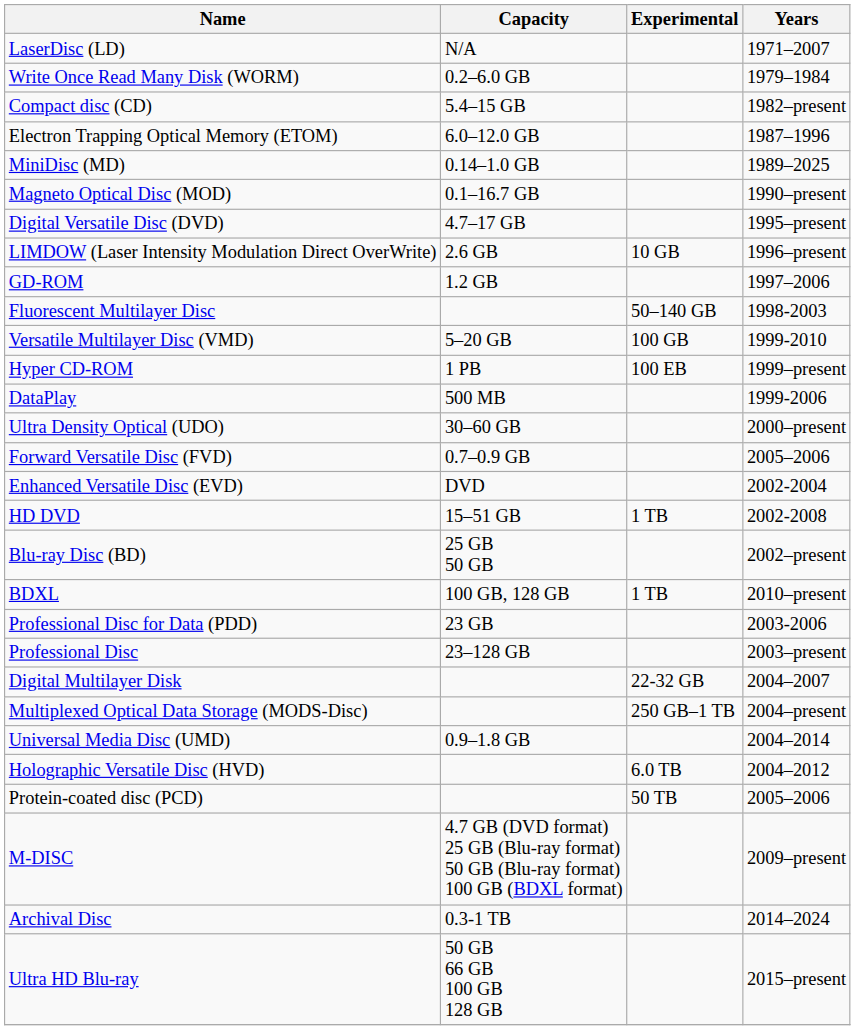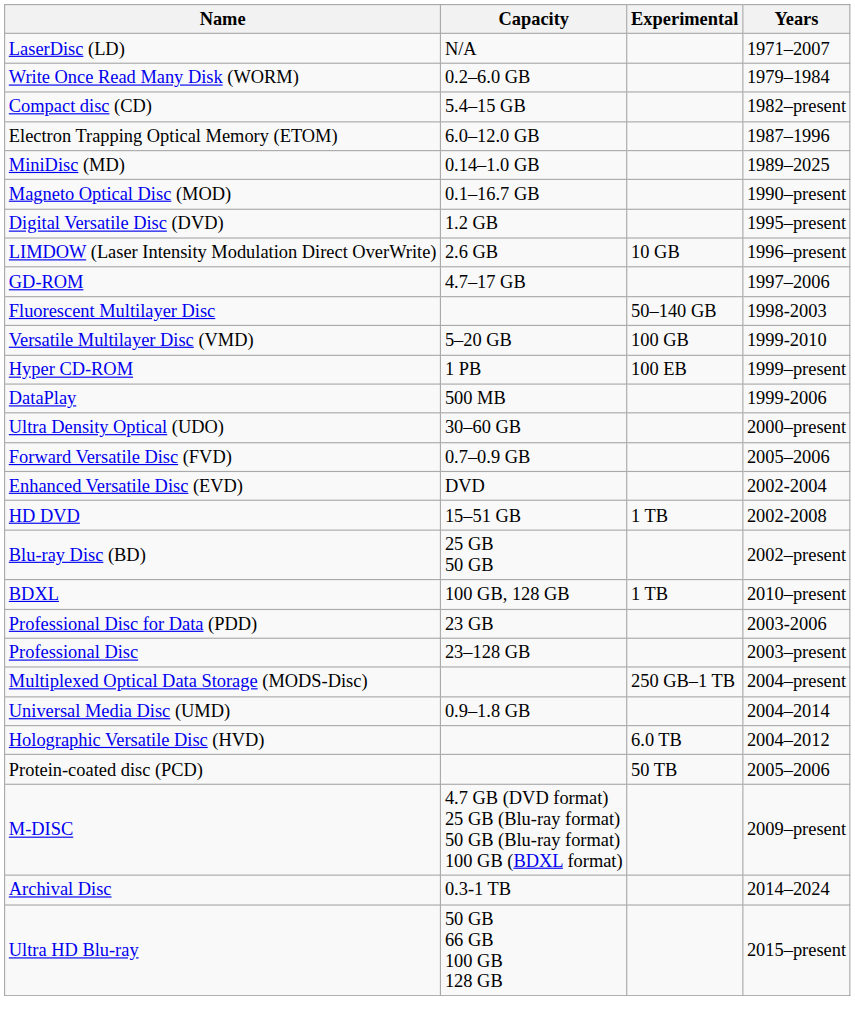Digital Versatile Disc (DVD) | Capacity: 4.7–17 GB -> 1.2 GB
GD-ROM | Capacity: 1.2 GB -> 4.7–17 GB
- row: Digital Multilayer Disk | 22-32 GB | 2004–2007
